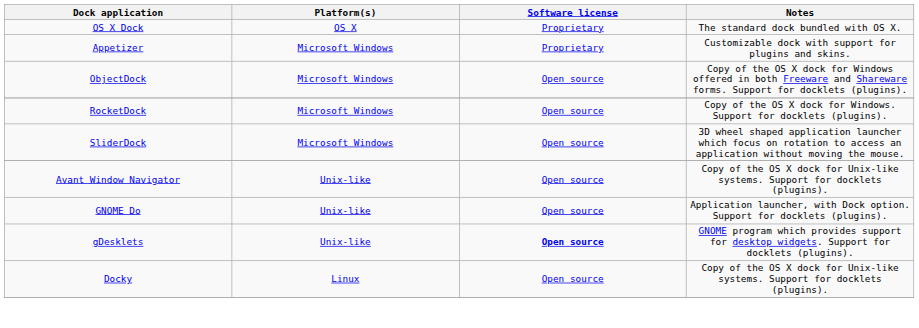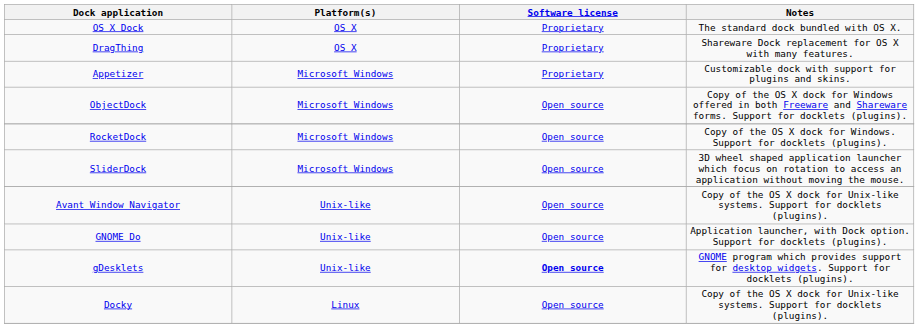+ row: DragThing | OS X | Proprietary | Shareware Dock replacement for OS X with many features.
